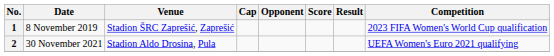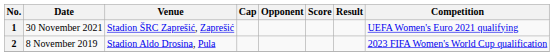1 | Date: 8 November 2019 -> 30 November 2021
1 | Competition: 2023 FIFA Women's World Cup qualification -> UEFA Women's Euro 2021 qualifying
2 | Date: 30 November 2021 -> 8 November 2019
2 | Competition: UEFA Women's Euro 2021 qualifying -> 2023 FIFA Women's World Cup qualification
